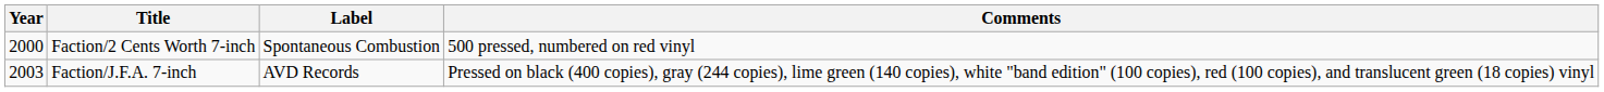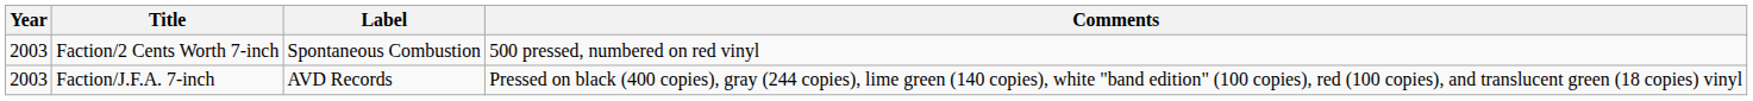Faction/2 Cents Worth 7-inch | Year: 2000 -> 2003
